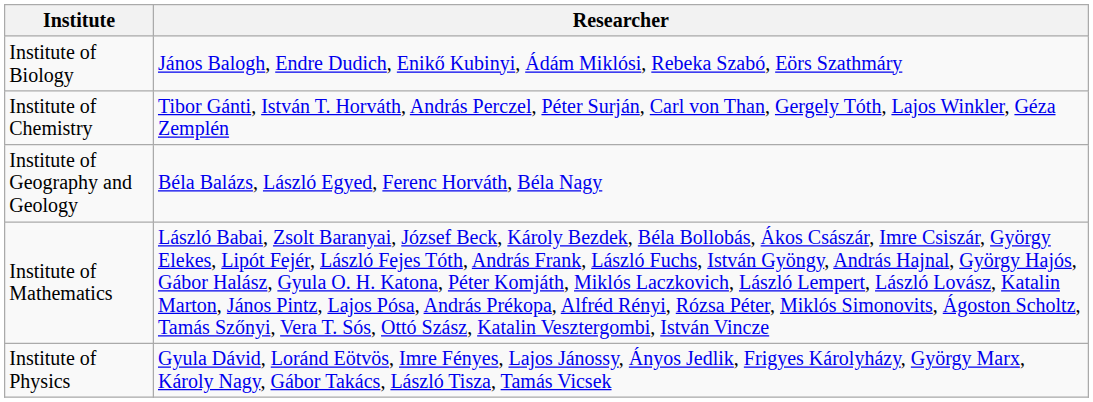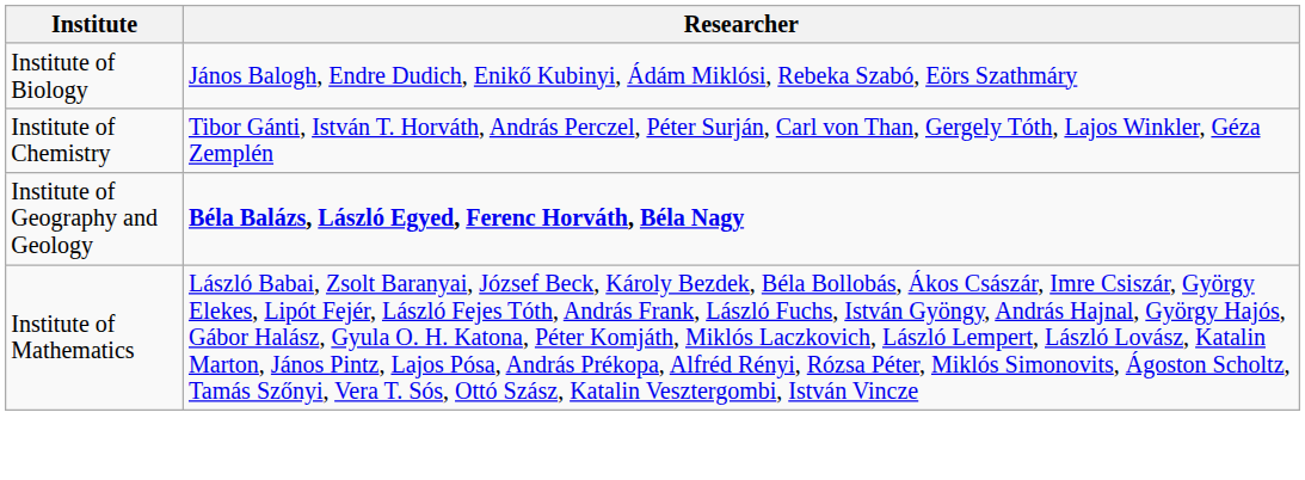Institute of Geography and Geology | Researcher: normal -> bold
- row: Institute of Physics | Gyula Dávid, Loránd Eötvös, Imre Fényes, Lajos Jánossy, Ányos Jedlik, Frigyes Károlyházy, György Marx, Károly Nagy, Gábor Takács, László Tisza, Tamás Vicsek
